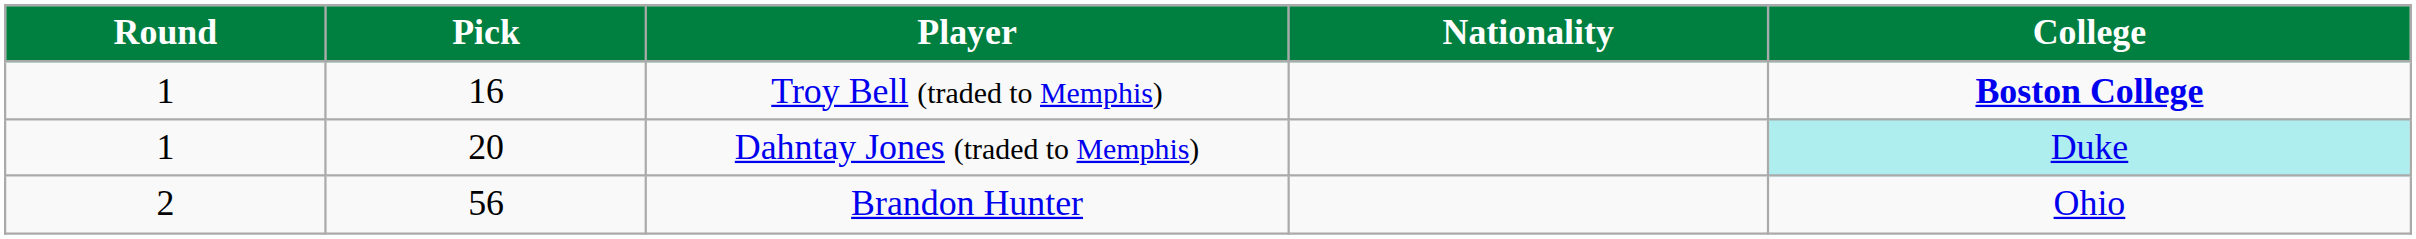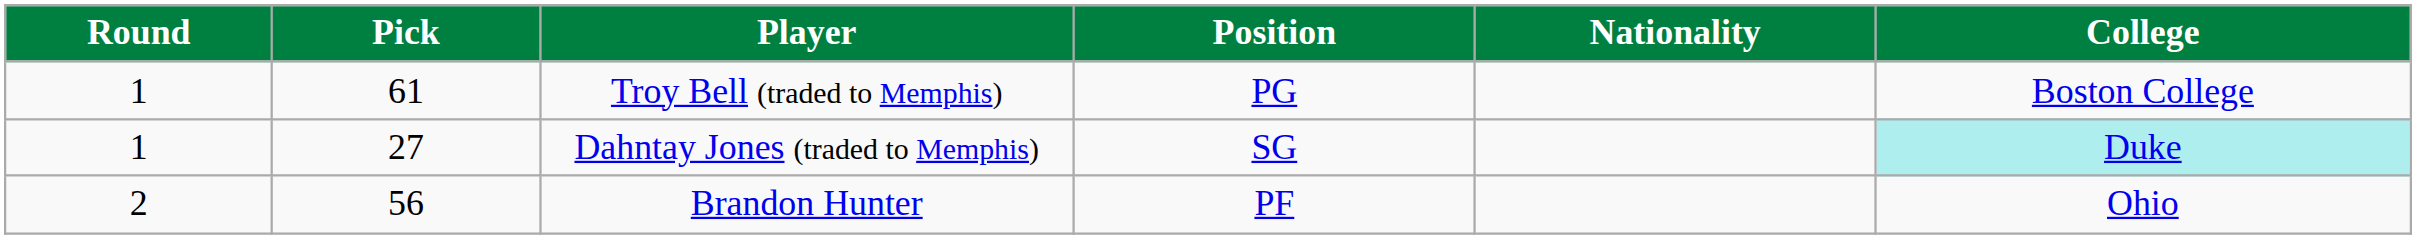+ column: Position | PG | SG | PF
Troy Bell (traded to Memphis) | Pick: 16 -> 61
Troy Bell (traded to Memphis) | College: bold -> normal
Dahntay Jones (traded to Memphis) | Pick: 20 -> 27
